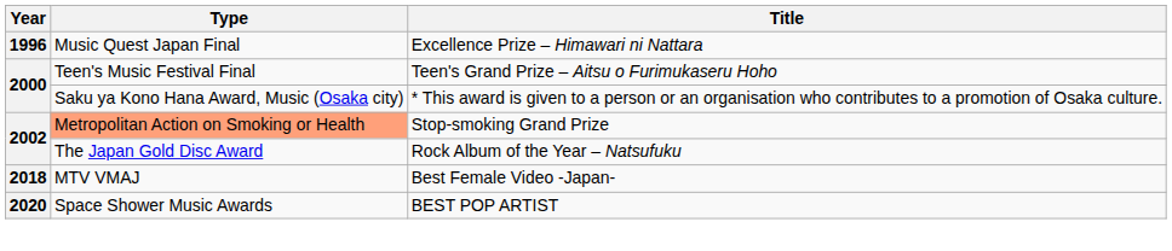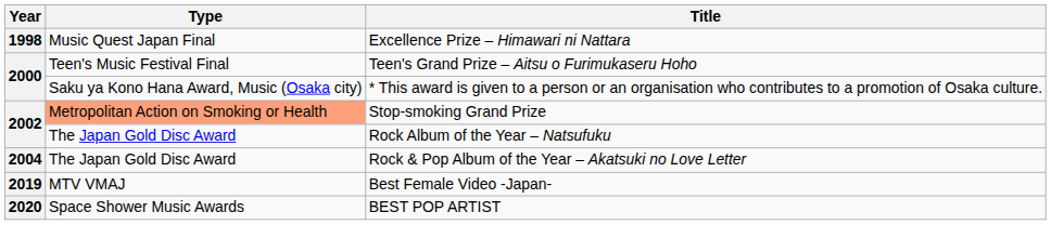Excellence Prize – Himawari ni Nattara | Year: 1996 -> 1998
+ row: 2004 | The Japan Gold Disc Award | Rock & Pop Album of the Year – Akatsuki no Love Letter
Best Female Video -Japan- | Year: 2018 -> 2019
